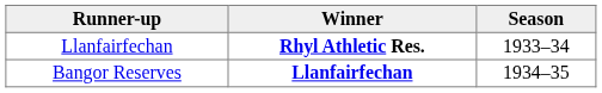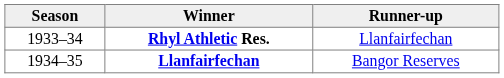columns swapped: Season <-> Runner-up
